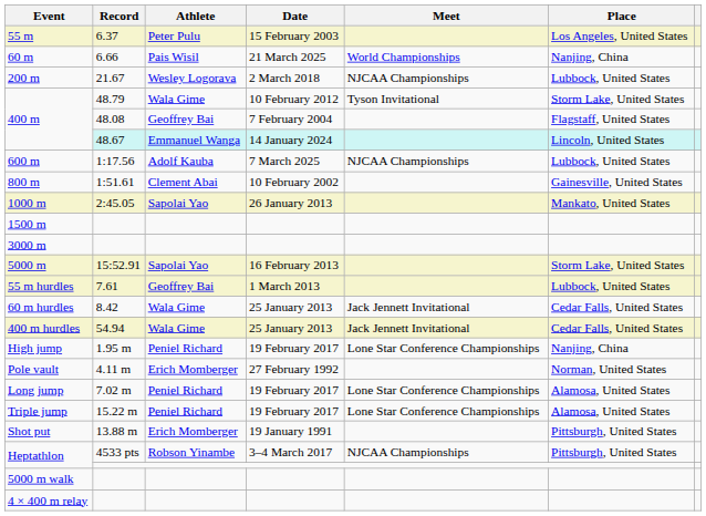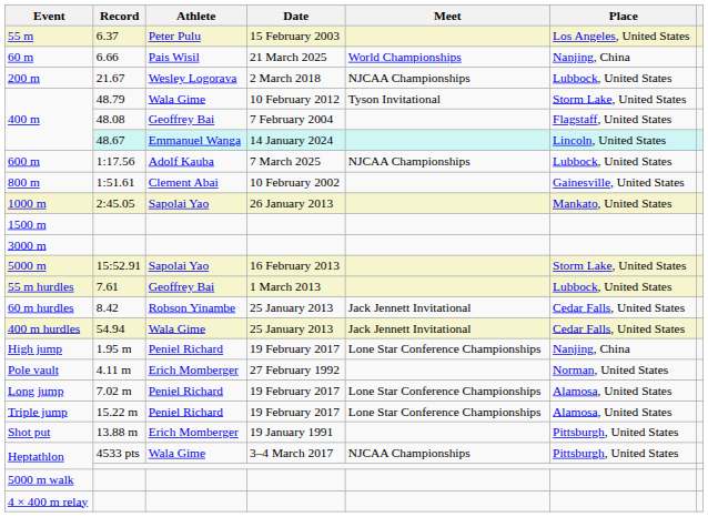60 m hurdles | Athlete: Wala Gime -> Robson Yinambe
Heptathlon / 4533 pts | Athlete: Robson Yinambe -> Wala Gime
